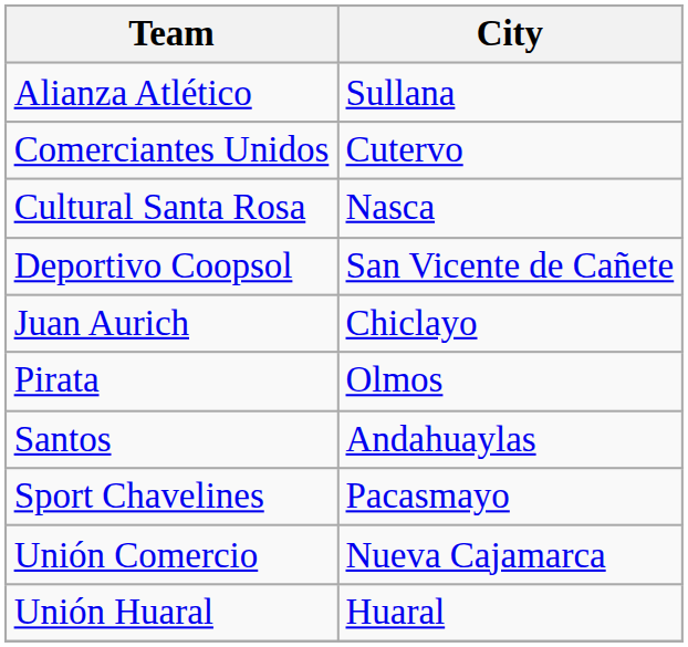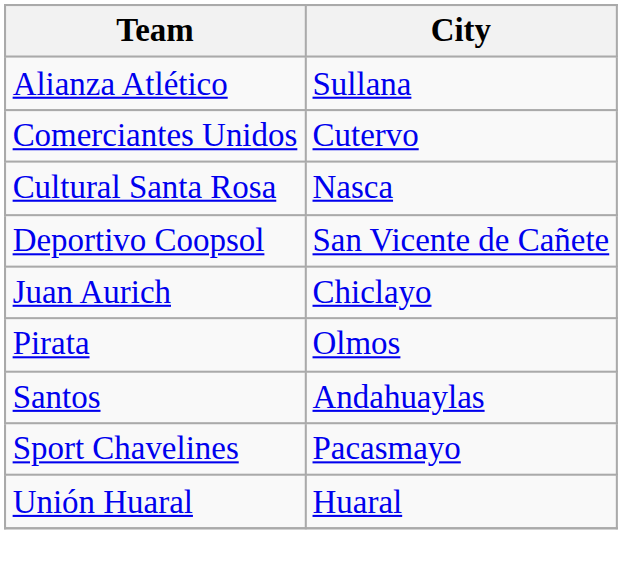- row: Unión Comercio | Nueva Cajamarca
